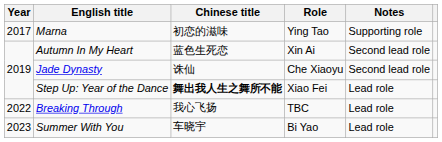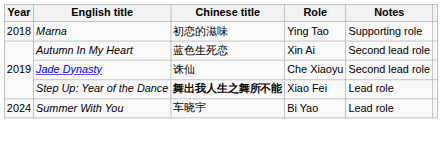Marna | Year: 2017 -> 2018
- row: 2022 | Breaking Through | 我心飞扬 | TBC | Lead role
Summer With You | Year: 2023 -> 2024
